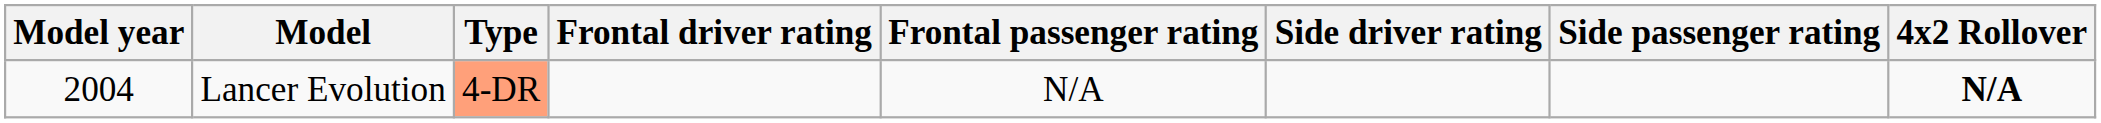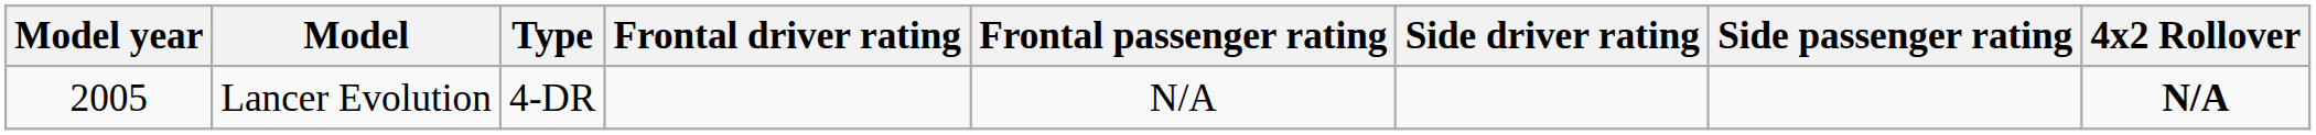Lancer Evolution | Model year: 2004 -> 2005
Lancer Evolution | Type: lightsalmon background -> no background
